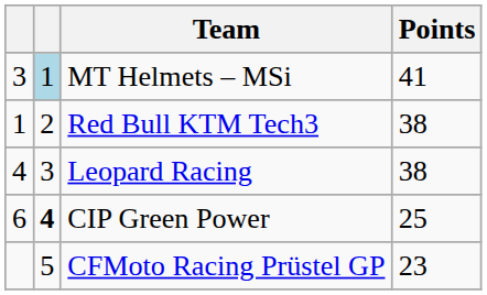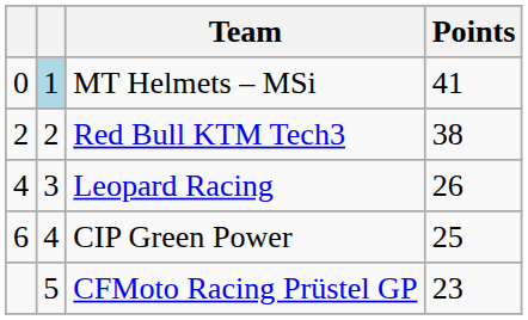MT Helmets – MSi | column 1: 3 -> 0
Red Bull KTM Tech3 | column 1: 1 -> 2
Leopard Racing | Points: 38 -> 26
CIP Green Power | column 2: bold -> normal
